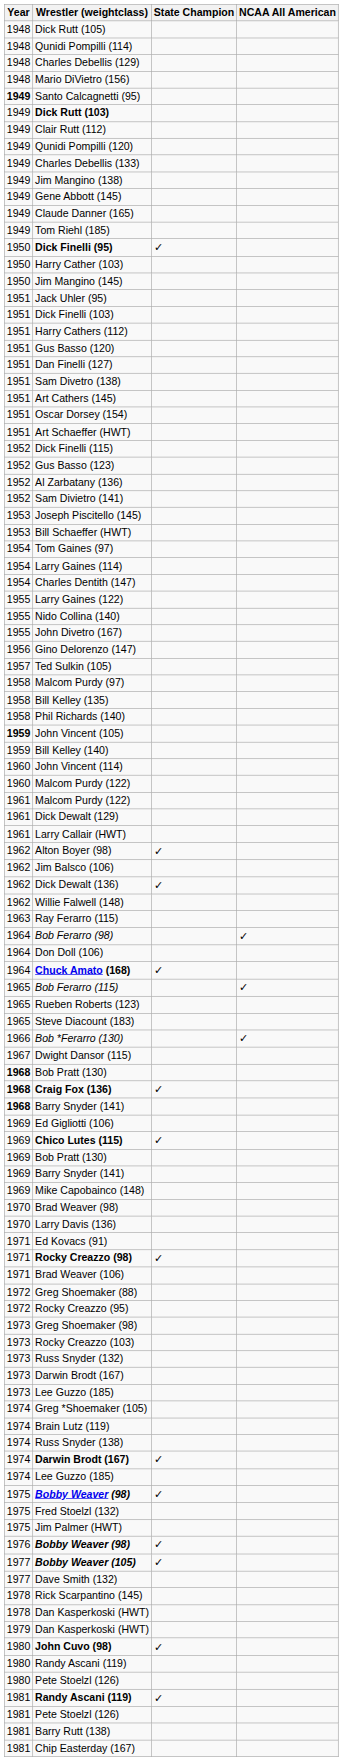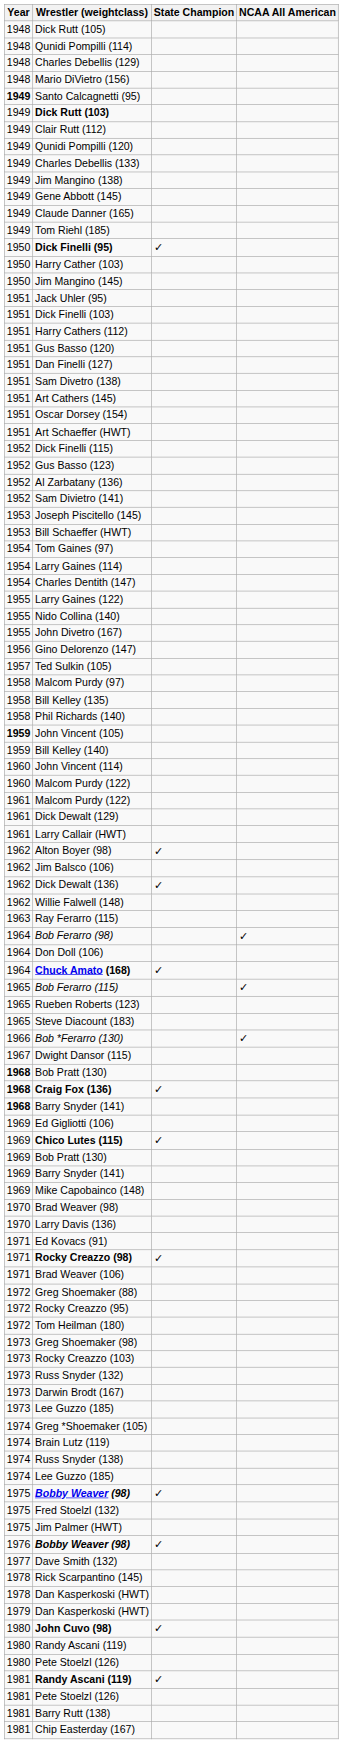+ row: 1972 | Tom Heilman (180)
- row: 1974 | Darwin Brodt (167) | ✓
- row: 1977 | Bobby Weaver (105) | ✓
